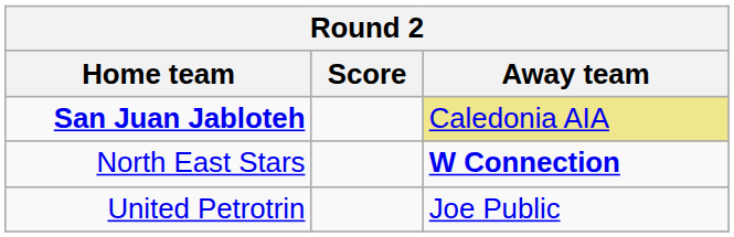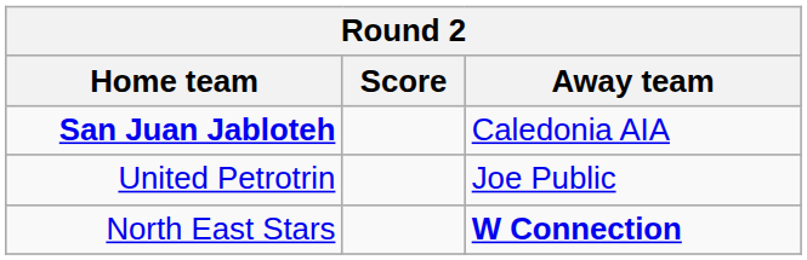San Juan Jabloteh | Away team: khaki background -> no background
rows swapped: North East Stars <-> United Petrotrin
